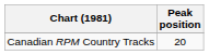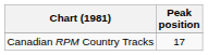Canadian RPM Country Tracks | Peak position: 20 -> 17
